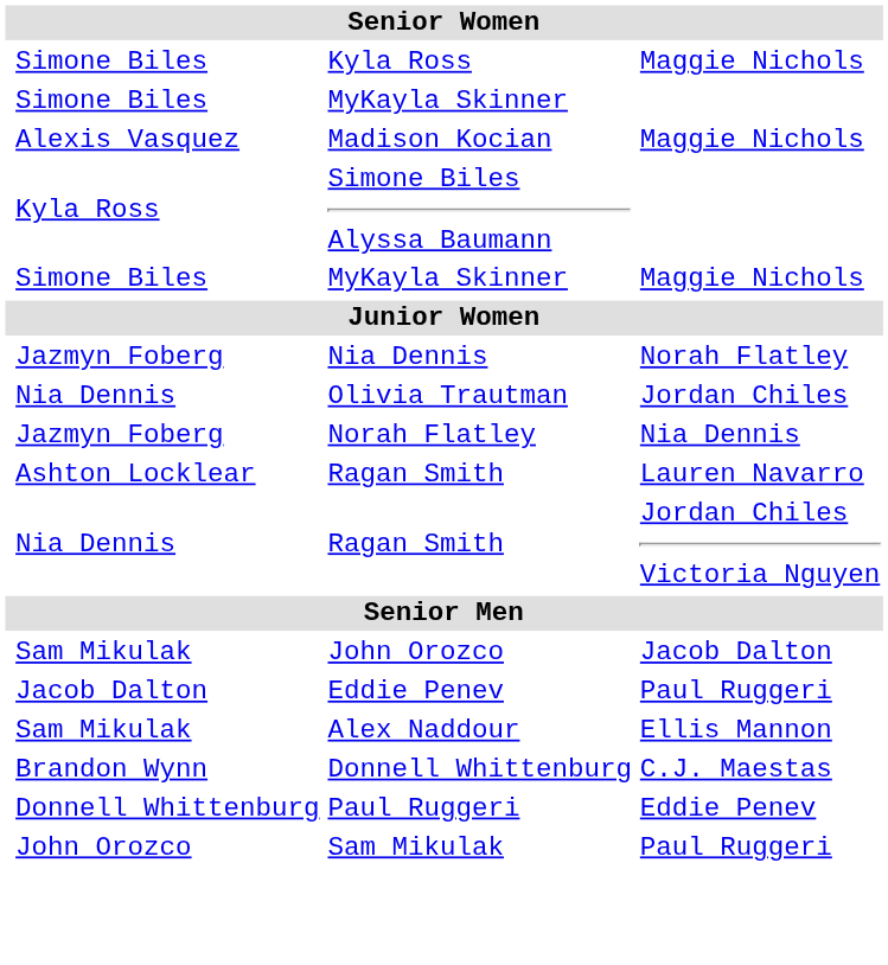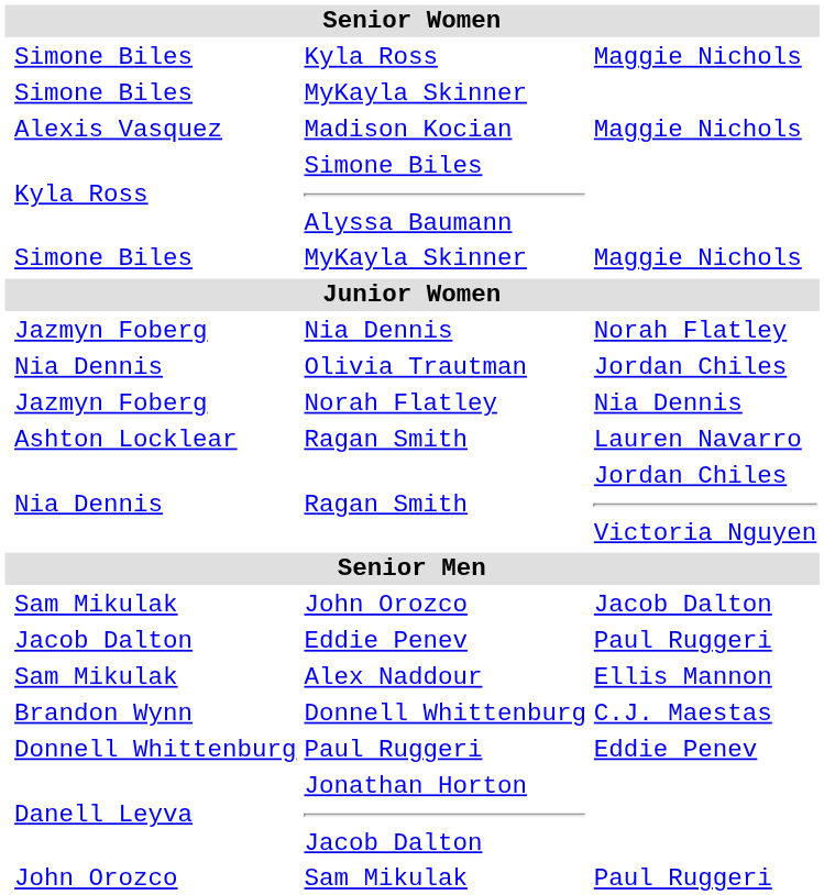+ row: Danell Leyva | Jonathan Horton Jacob Dalton
